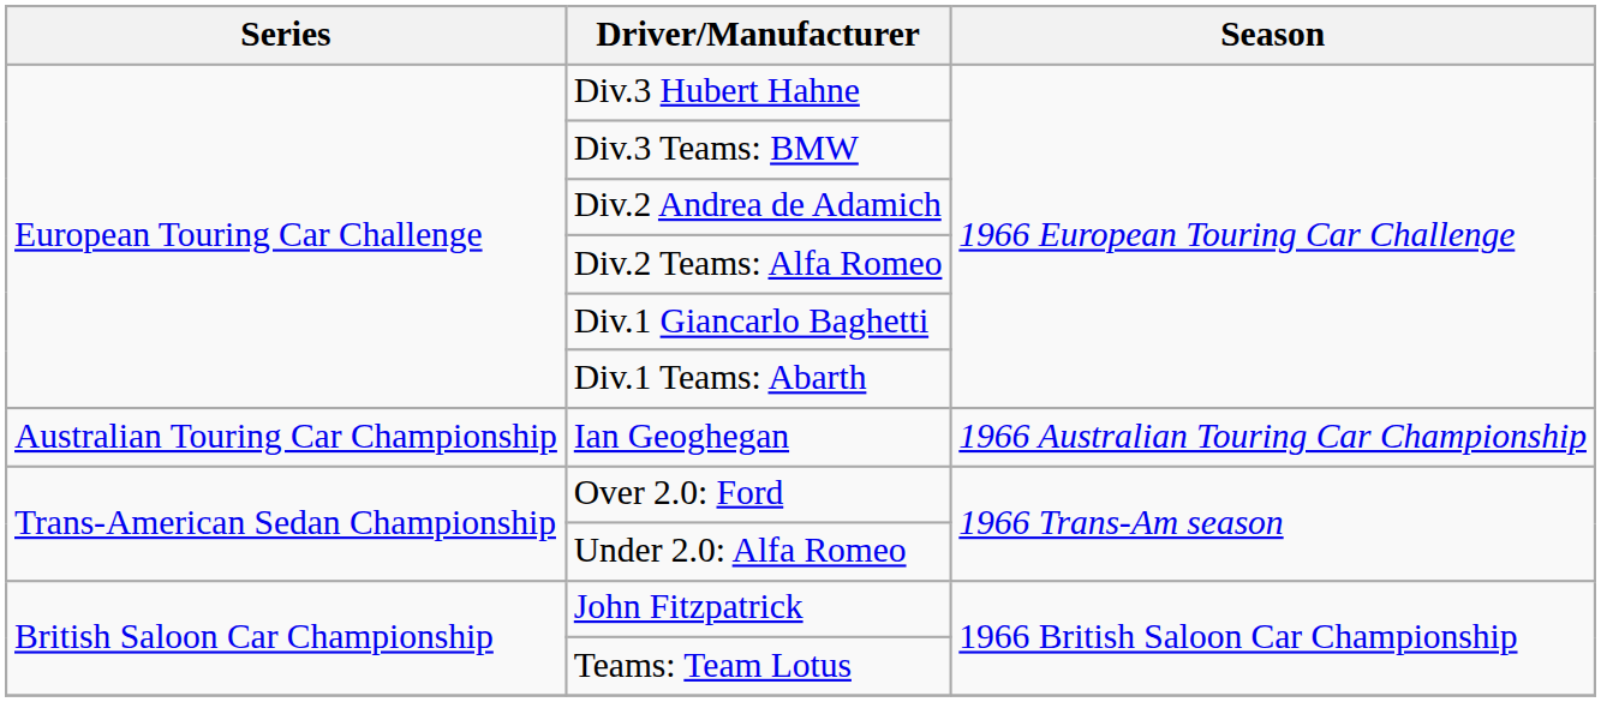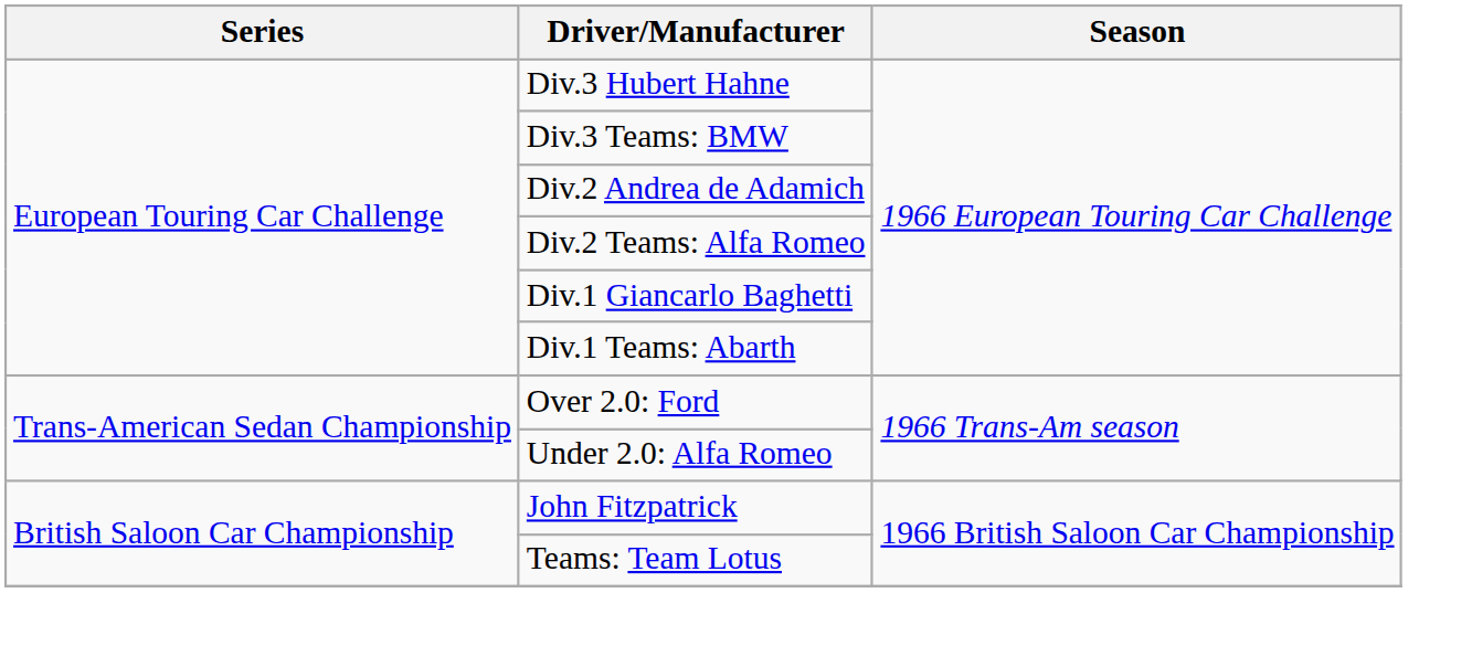- row: Australian Touring Car Championship | Ian Geoghegan | 1966 Australian Touring Car Championship
